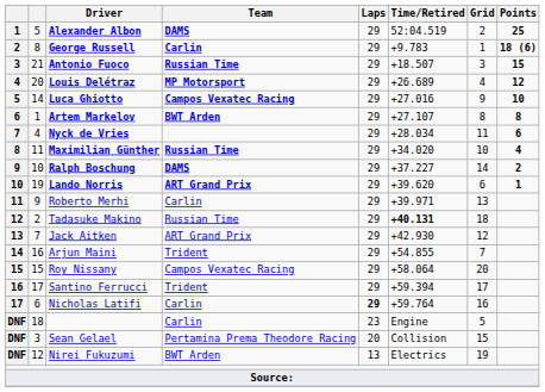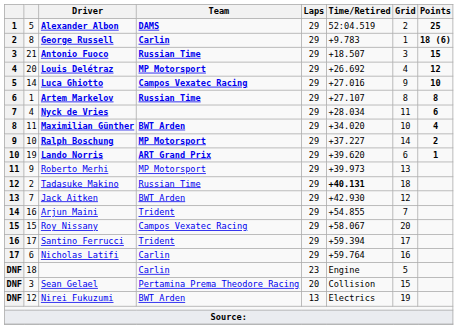Louis Delétraz | Time/Retired: +26.689 -> +26.692
Artem Markelov | Team: BWT Arden -> Russian Time
Maximilian Günther | Team: Russian Time -> BWT Arden
Ralph Boschung | Team: DAMS -> MP Motorsport
Roberto Merhi | Team: Carlin -> MP Motorsport
Roberto Merhi | Time/Retired: +39.971 -> +39.973
Jack Aitken | Team: ART Grand Prix -> BWT Arden
Roy Nissany | Time/Retired: +58.064 -> +58.067
Nicholas Latifi | Laps: bold -> normal
